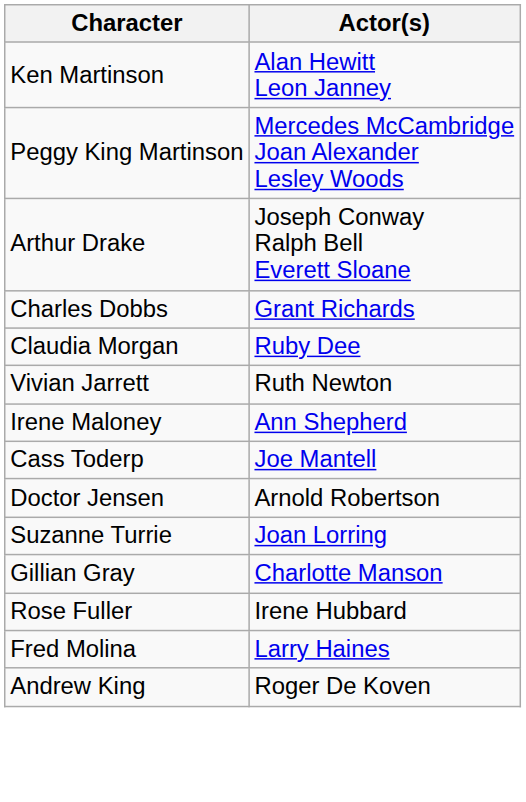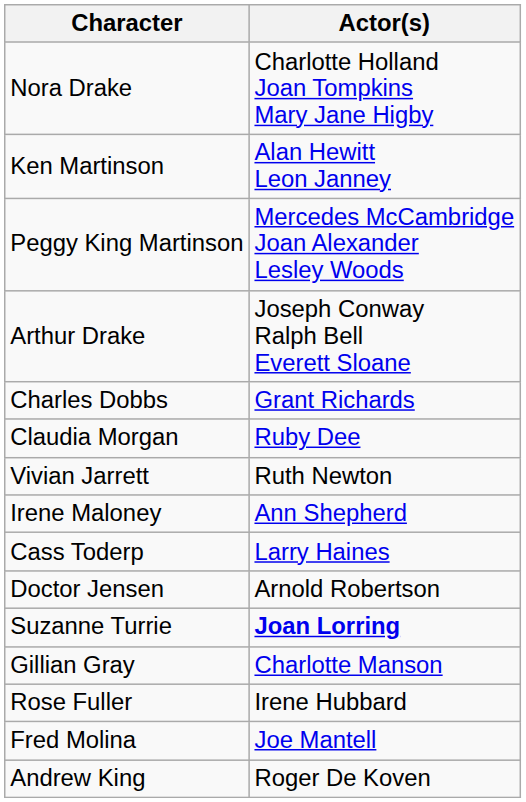+ row: Nora Drake | Charlotte Holland Joan Tompkins Mary Jane Higby
Cass Toderp | Actor(s): Joe Mantell -> Larry Haines
Suzanne Turrie | Actor(s): normal -> bold
Fred Molina | Actor(s): Larry Haines -> Joe Mantell
